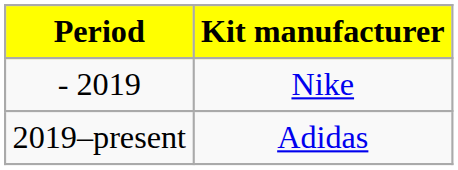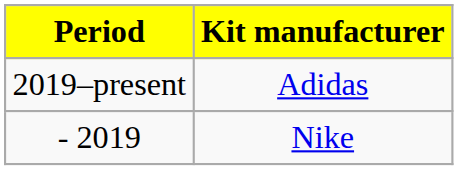rows swapped: - 2019 <-> 2019–present
